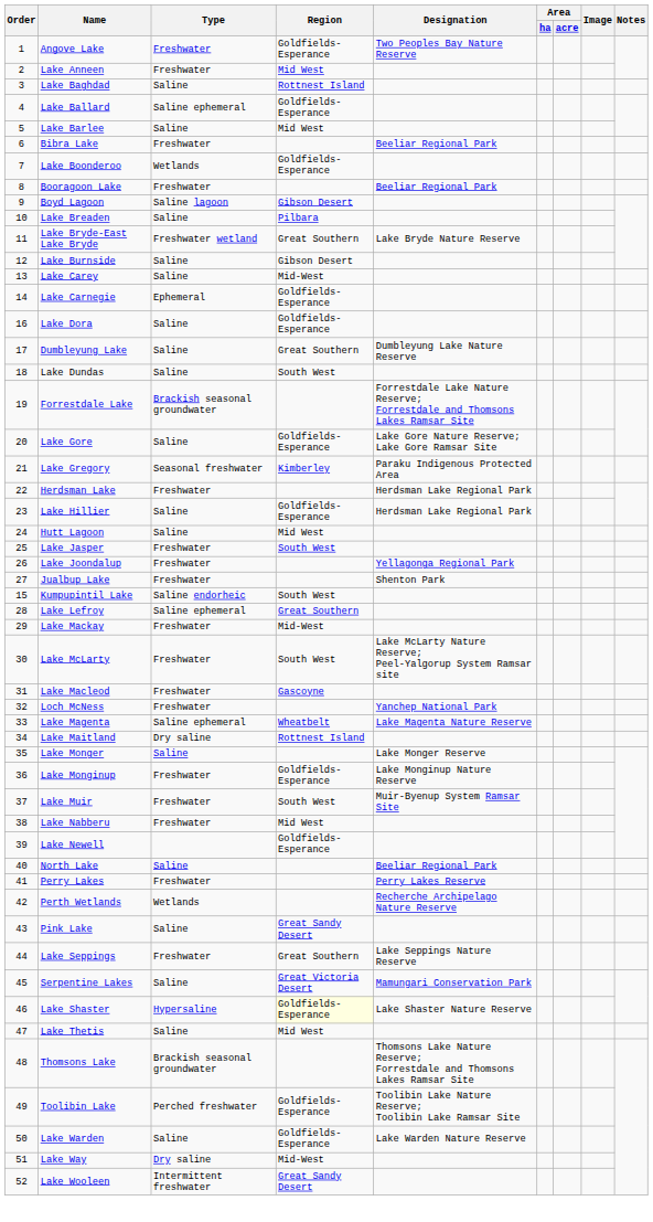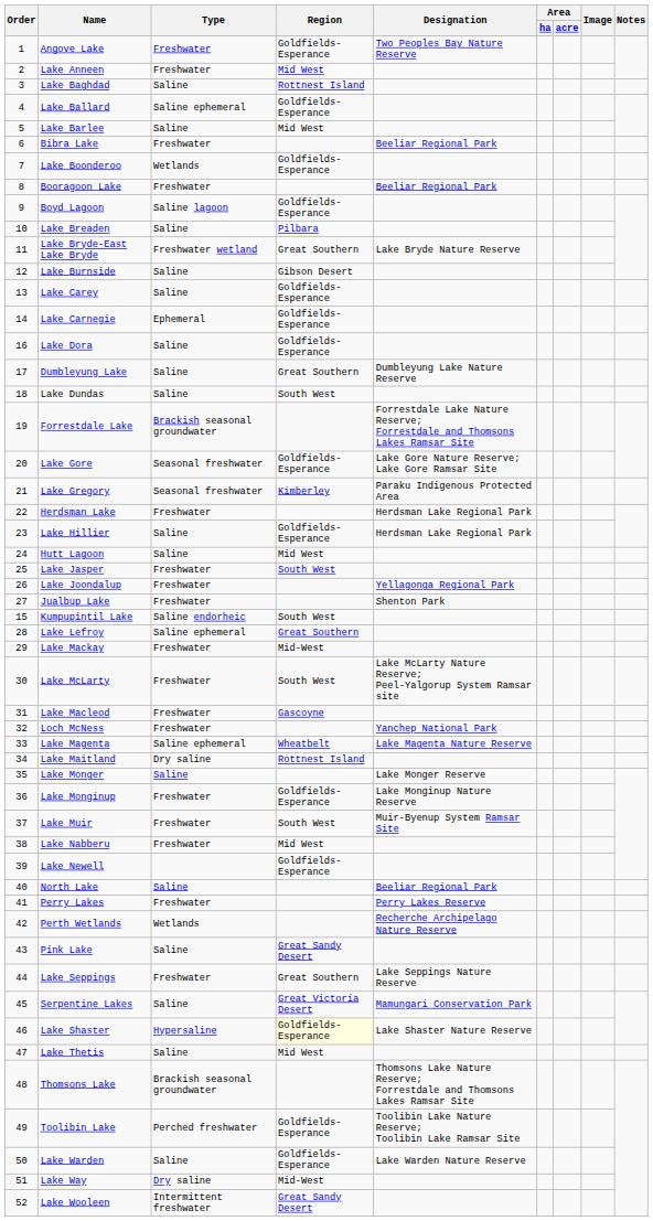Boyd Lagoon | Region: Gibson Desert -> Goldfields-Esperance
Lake Carey | Region: Mid-West -> Goldfields-Esperance
Lake Gore | Type: Saline -> Seasonal freshwater
